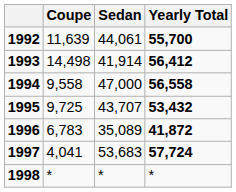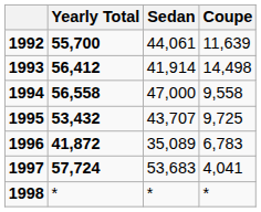columns swapped: Coupe <-> Yearly Total
